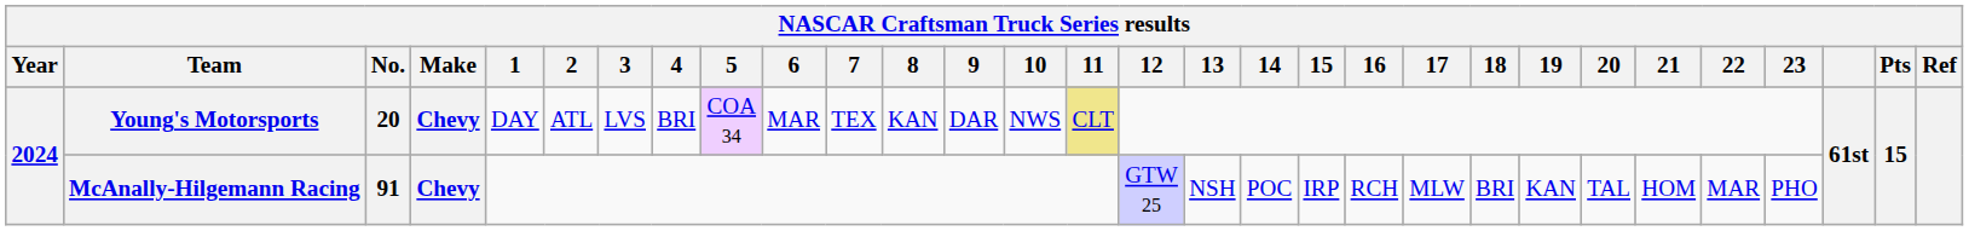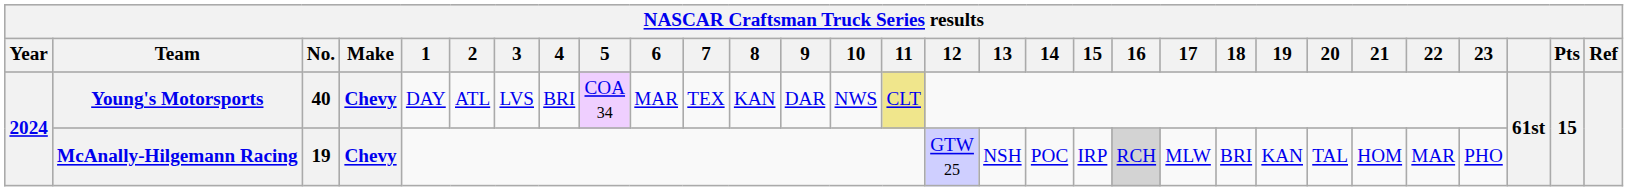Young's Motorsports | No.: 20 -> 40
McAnally-Hilgemann Racing | No.: 91 -> 19
McAnally-Hilgemann Racing | 16: no background -> lightgrey background
